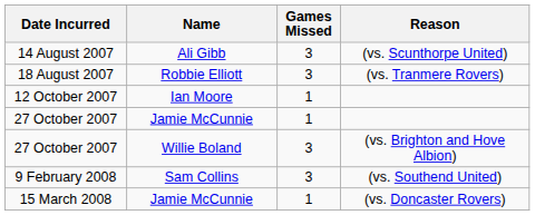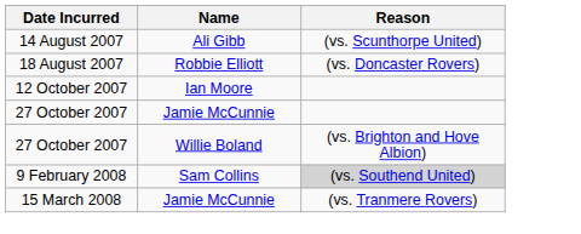- column: Games Missed | 3 | 3 | 1 | 1 | 3 | 3 | 1
18 August 2007 | Reason: (vs. Tranmere Rovers) -> (vs. Doncaster Rovers)
9 February 2008 | Reason: no background -> lightgrey background
15 March 2008 | Reason: (vs. Doncaster Rovers) -> (vs. Tranmere Rovers)
